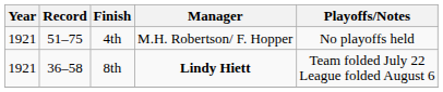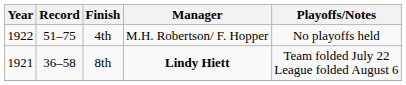4th | Year: 1921 -> 1922
